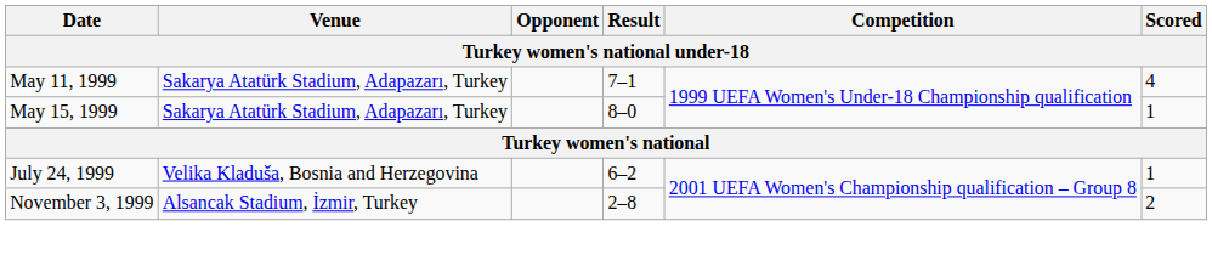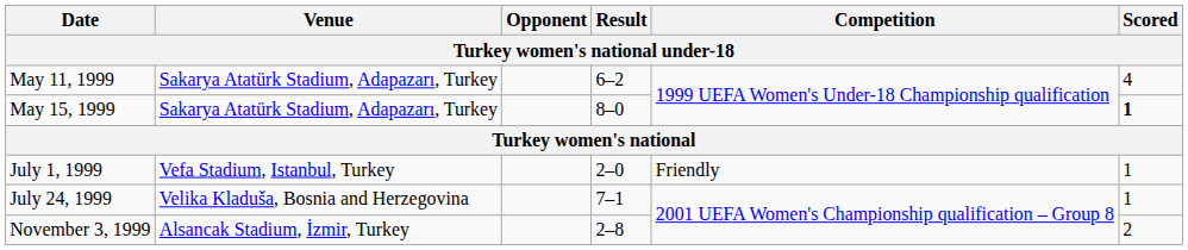May 11, 1999 | Result: 7–1 -> 6–2
May 15, 1999 | Scored: normal -> bold
+ row: July 1, 1999 | Vefa Stadium, Istanbul, Turkey | 2–0 | Friendly | 1
July 24, 1999 | Result: 6–2 -> 7–1
